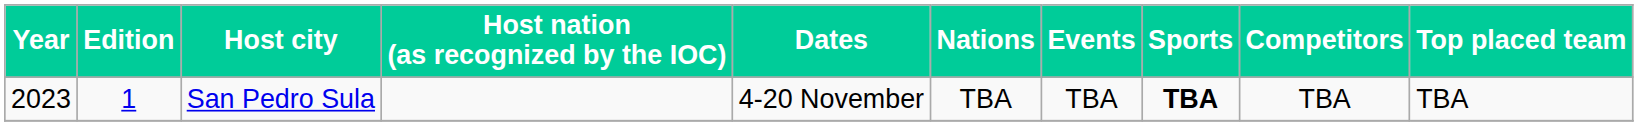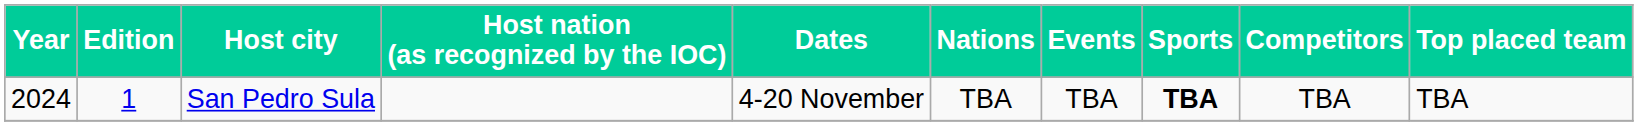San Pedro Sula | Year: 2023 -> 2024
